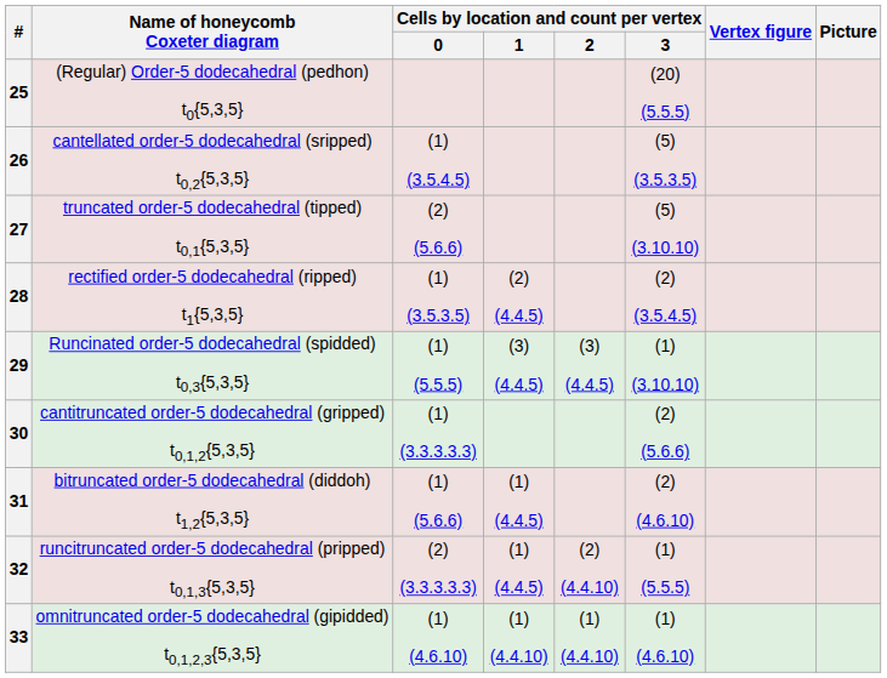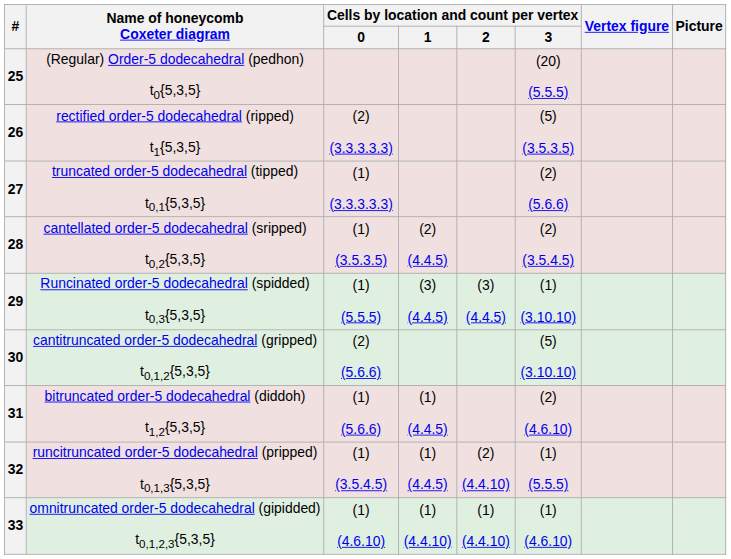26 | Name of honeycomb Coxeter diagram: cantellated order-5 dodecahedral (sripped) t0,2{5,3,5} -> rectified order-5 dodecahedral (ripped) t1{5,3,5}
26 | Cells by location and count per vertex / 0: (1) (3.5.4.5) -> (2) (3.3.3.3.3)
27 | Cells by location and count per vertex / 0: (2) (5.6.6) -> (1) (3.3.3.3.3)
27 | Cells by location and count per vertex / 3: (5) (3.10.10) -> (2) (5.6.6)
28 | Name of honeycomb Coxeter diagram: rectified order-5 dodecahedral (ripped) t1{5,3,5} -> cantellated order-5 dodecahedral (sripped) t0,2{5,3,5}
30 | Cells by location and count per vertex / 0: (1) (3.3.3.3.3) -> (2) (5.6.6)
30 | Cells by location and count per vertex / 3: (2) (5.6.6) -> (5) (3.10.10)
32 | Cells by location and count per vertex / 0: (2) (3.3.3.3.3) -> (1) (3.5.4.5)
